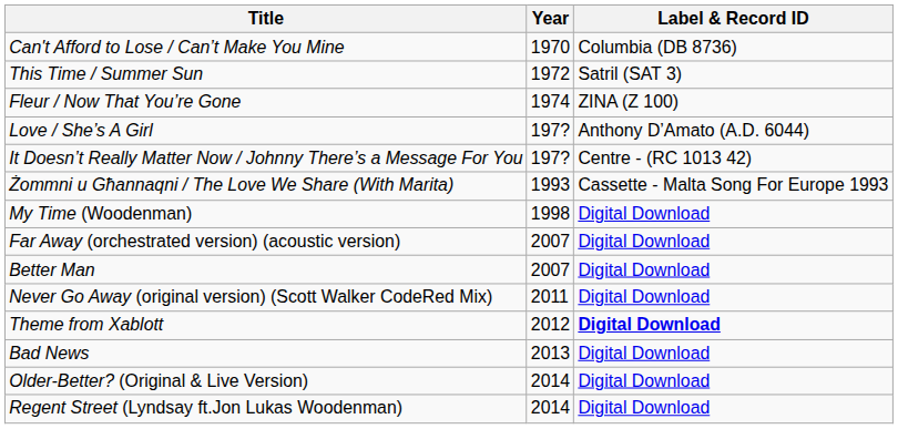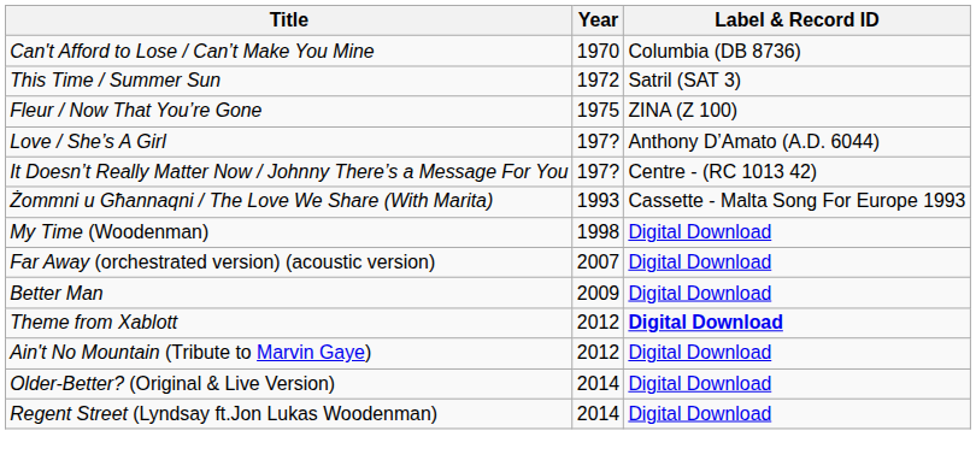Fleur / Now That You’re Gone | Year: 1974 -> 1975
Better Man | Year: 2007 -> 2009
- row: Never Go Away (original version) (Scott Walker CodeRed Mix) | 2011 | Digital Download
+ row: Ain't No Mountain (Tribute to Marvin Gaye) | 2012 | Digital Download
- row: Bad News | 2013 | Digital Download
